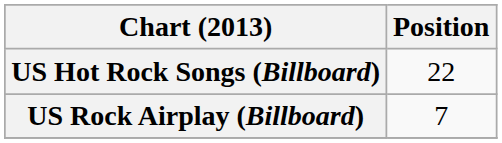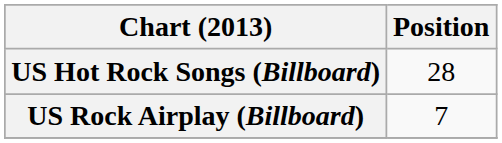US Hot Rock Songs (Billboard) | Position: 22 -> 28
